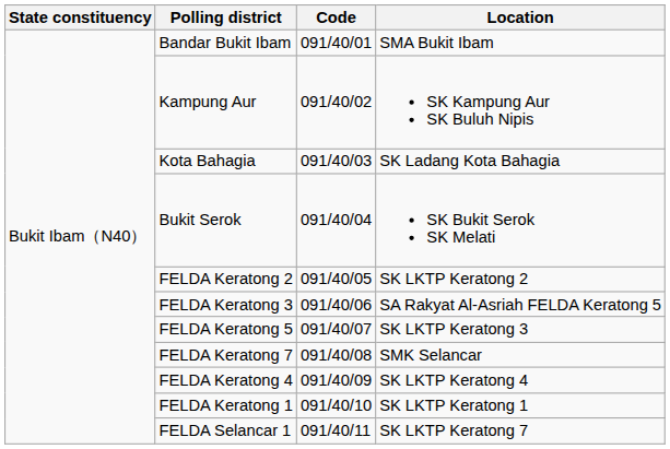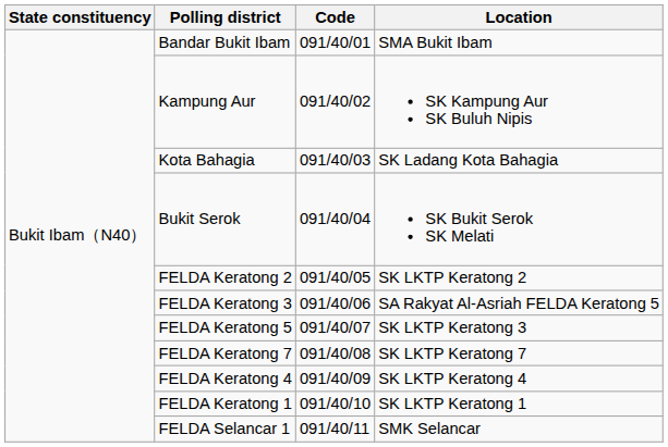FELDA Keratong 7 | Location: SMK Selancar -> SK LKTP Keratong 7
FELDA Selancar 1 | Location: SK LKTP Keratong 7 -> SMK Selancar
